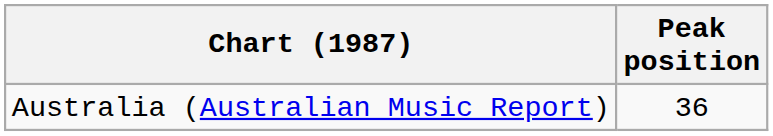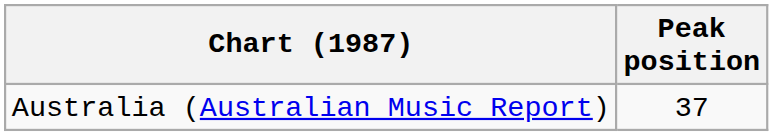Australia (Australian Music Report) | Peak position: 36 -> 37
